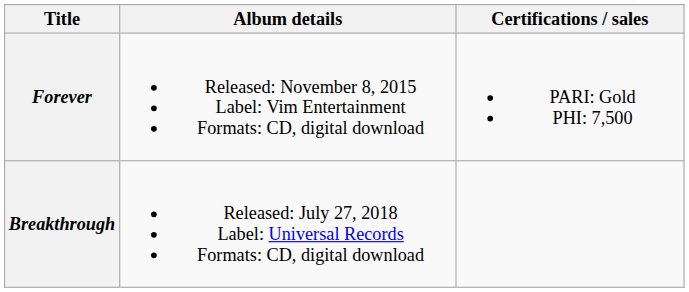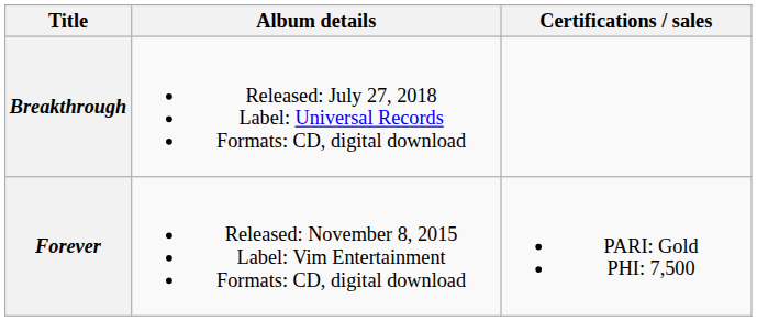rows swapped: Forever <-> Breakthrough
